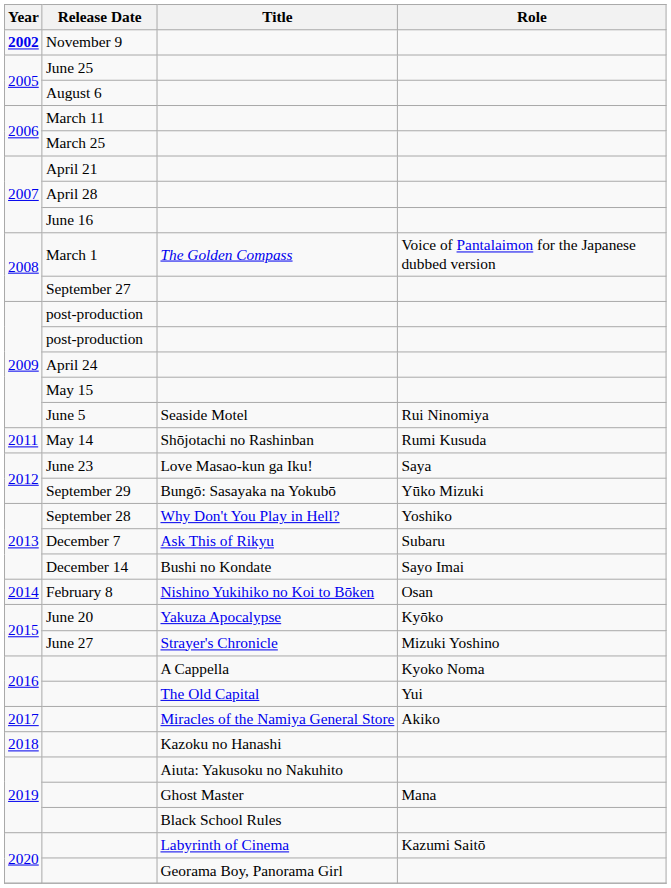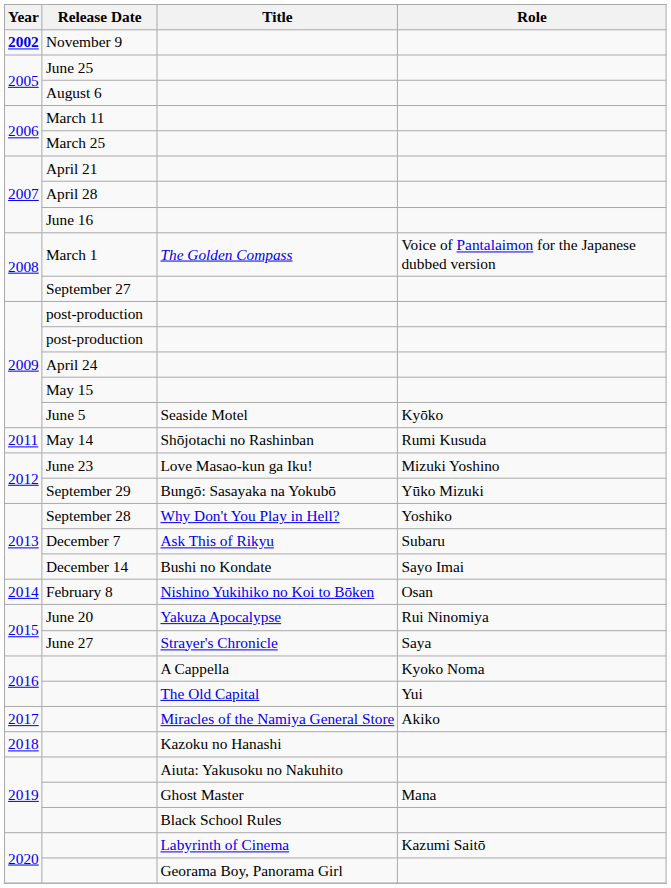June 5 | Role: Rui Ninomiya -> Kyōko
June 23 | Role: Saya -> Mizuki Yoshino
June 20 | Role: Kyōko -> Rui Ninomiya
June 27 | Role: Mizuki Yoshino -> Saya
